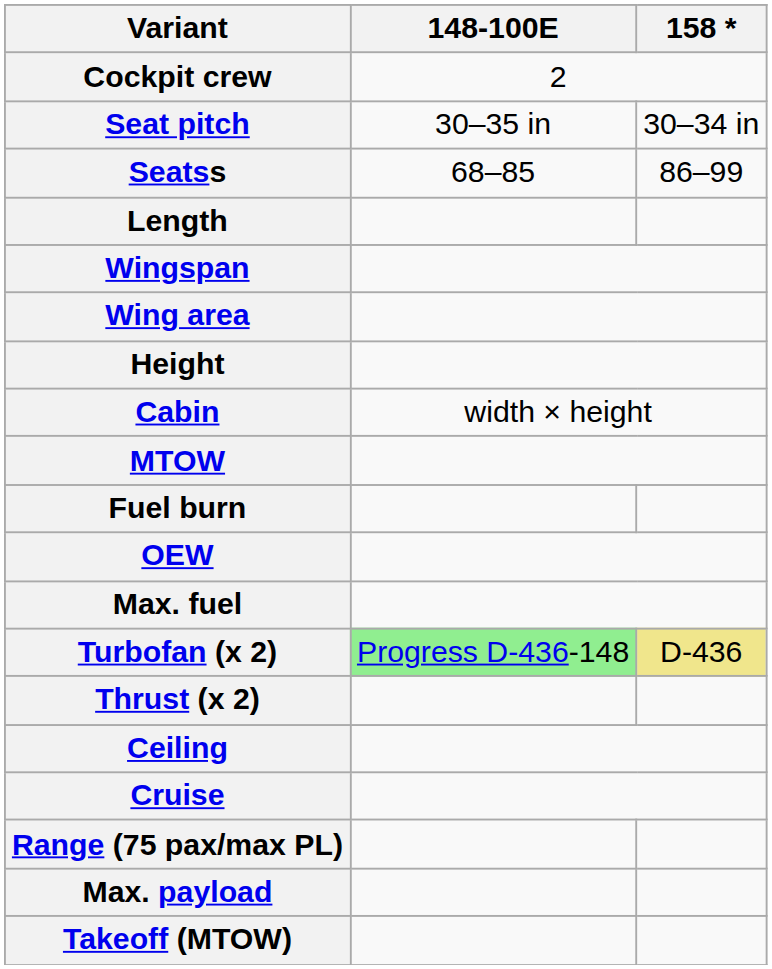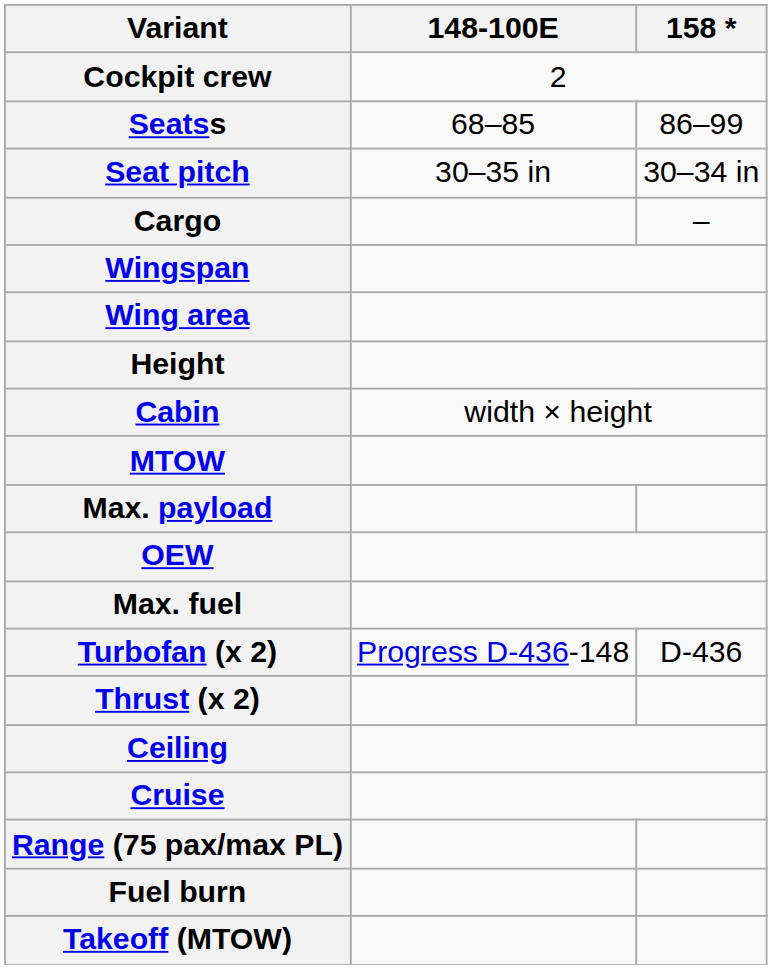rows swapped: Seatss <-> Seat pitch
+ row: Cargo | –
- row: Length
rows swapped: Max. payload <-> Fuel burn
Turbofan (x 2) | 148-100E: lightgreen background -> no background
Turbofan (x 2) | 158 *: khaki background -> no background
